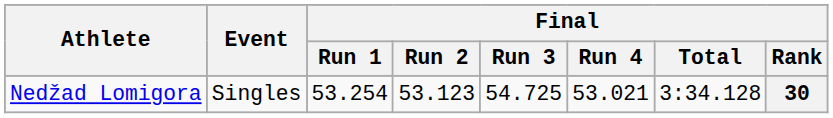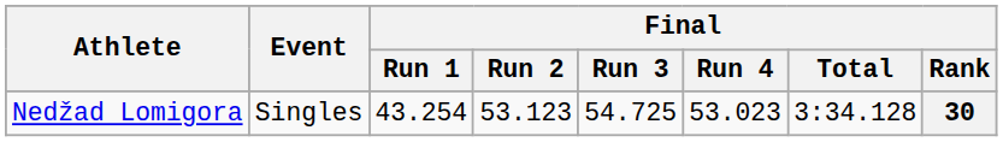Nedžad Lomigora | Final / Run 1: 53.254 -> 43.254
Nedžad Lomigora | Final / Run 4: 53.021 -> 53.023
